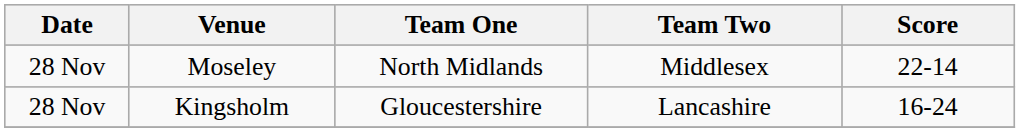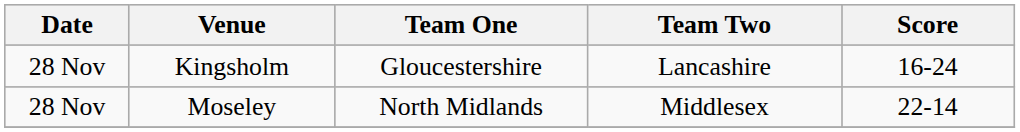rows swapped: Moseley <-> Kingsholm
